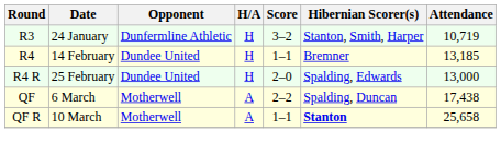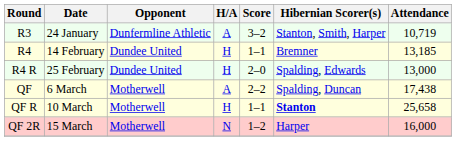R3 | H/A: H -> A
QF R | H/A: A -> H
+ row: QF 2R | 15 March | Motherwell | N | 1–2 | Harper | 16,000
